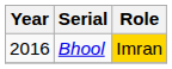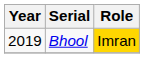Bhool | Year: 2016 -> 2019
